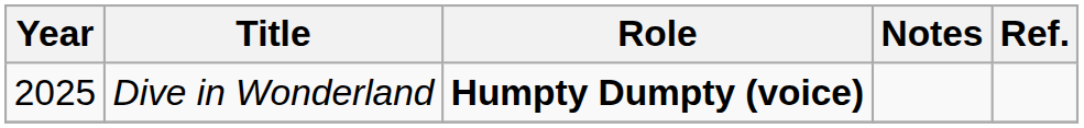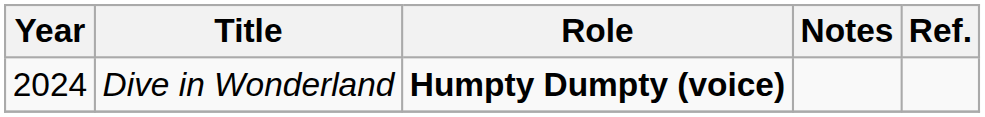Dive in Wonderland | Year: 2025 -> 2024
